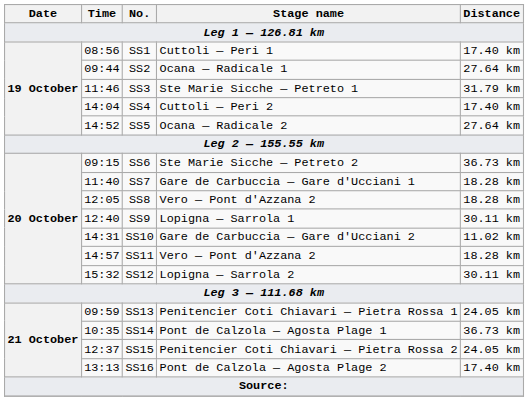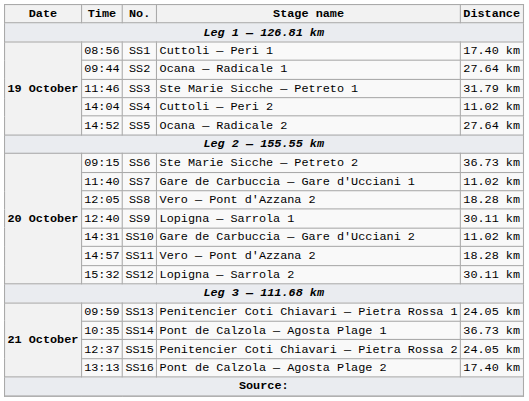SS4 | Distance: 17.40 km -> 11.02 km
SS7 | Distance: 18.28 km -> 11.02 km
